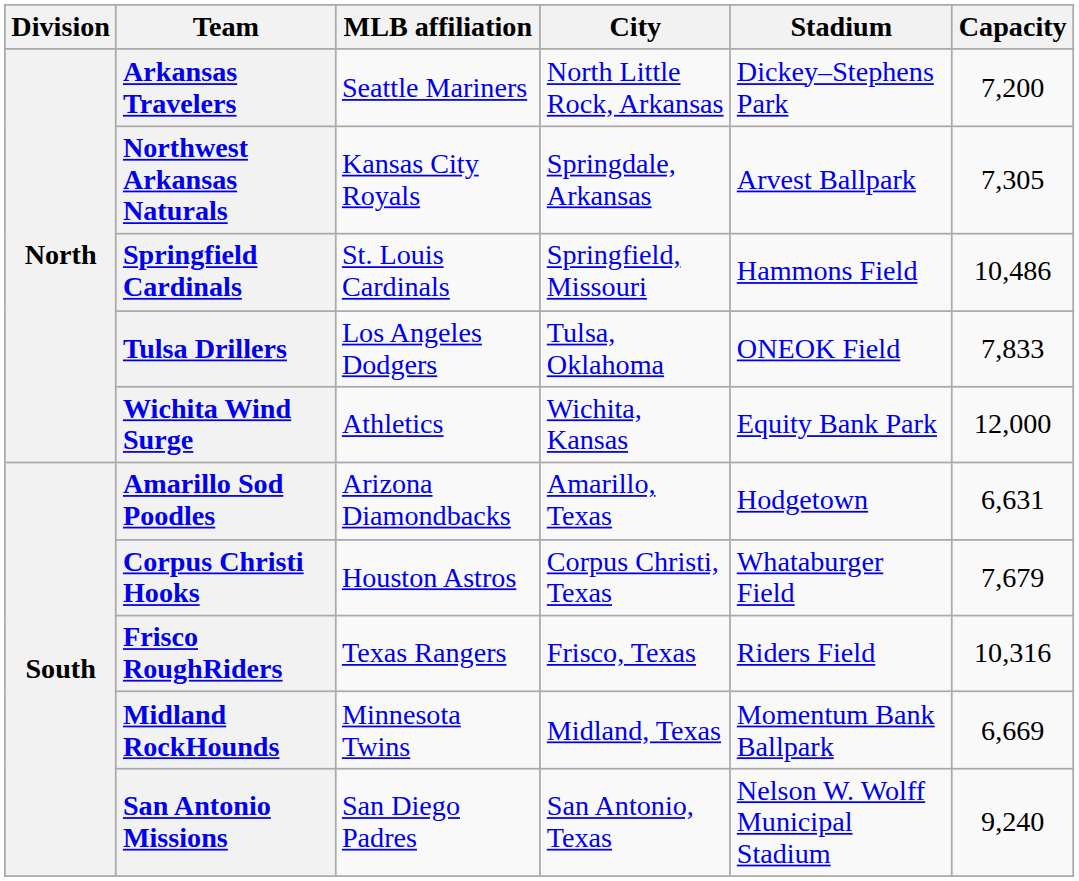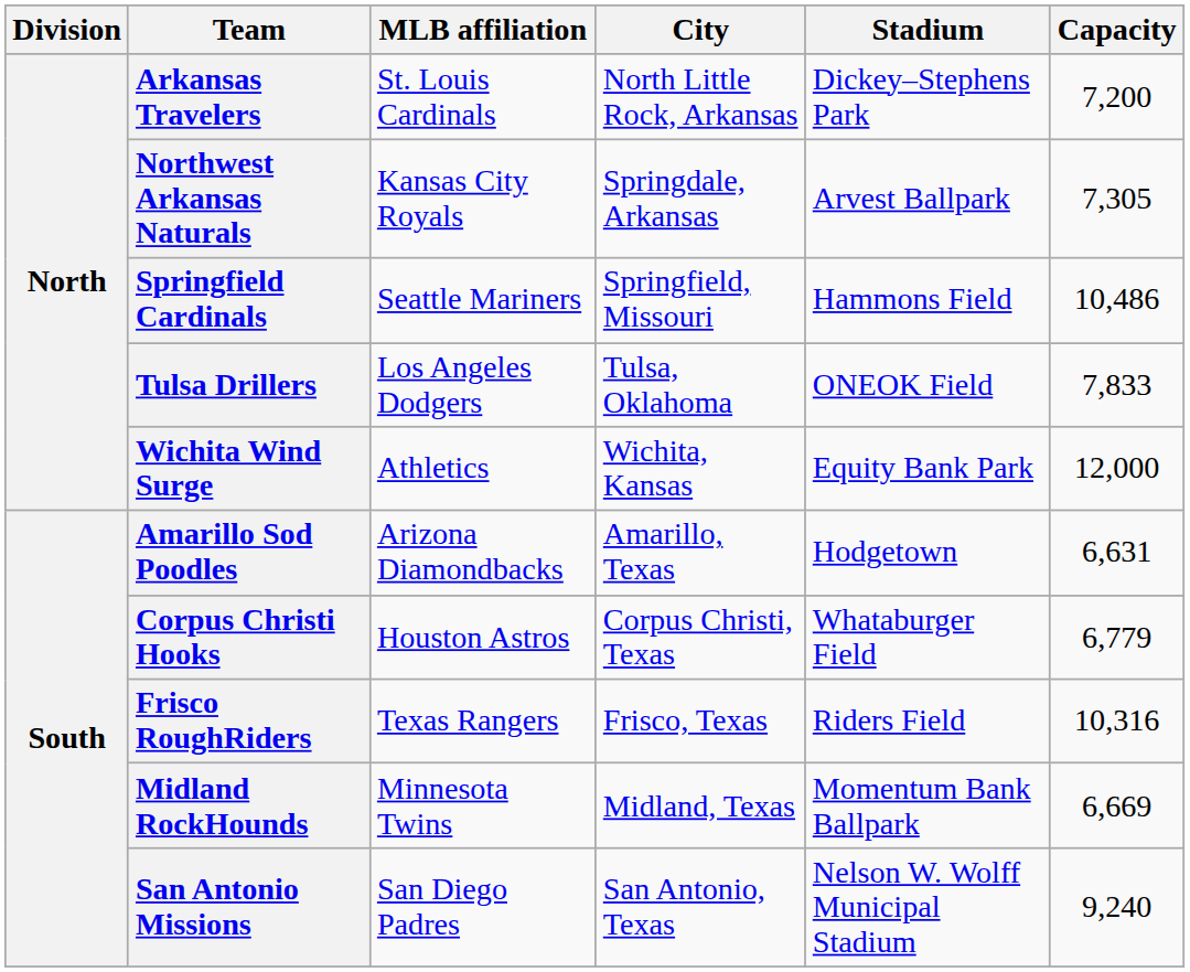Arkansas Travelers | MLB affiliation: Seattle Mariners -> St. Louis Cardinals
Springfield Cardinals | MLB affiliation: St. Louis Cardinals -> Seattle Mariners
Corpus Christi Hooks | Capacity: 7,679 -> 6,779
